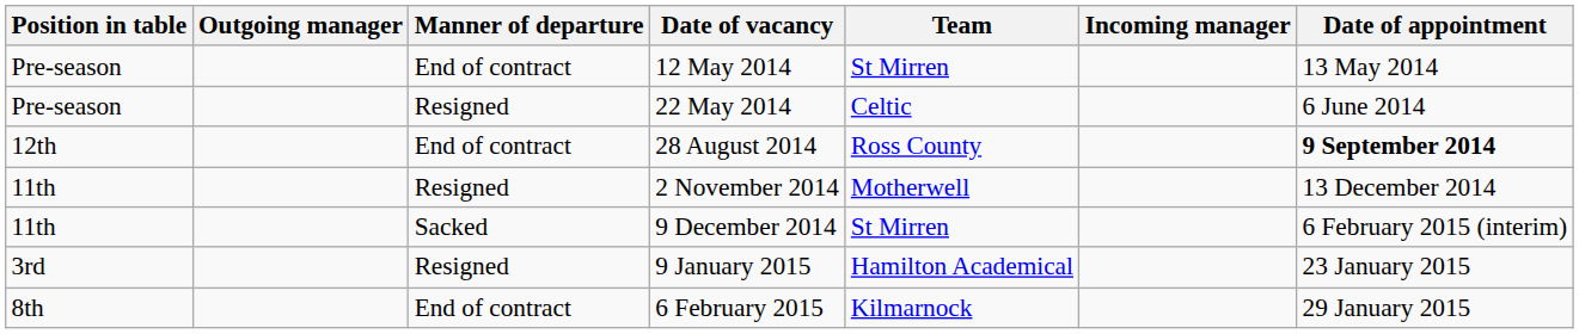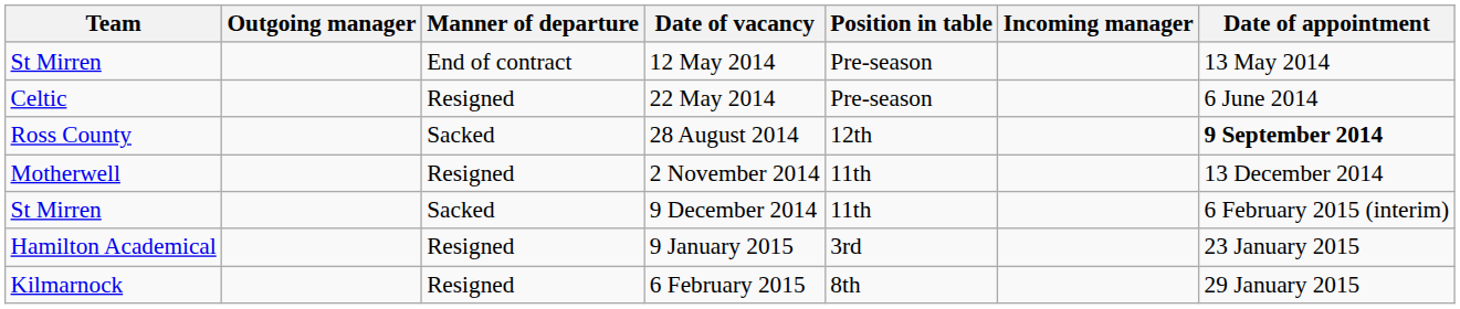columns swapped: Team <-> Position in table
28 August 2014 | Manner of departure: End of contract -> Sacked
6 February 2015 | Manner of departure: End of contract -> Resigned
